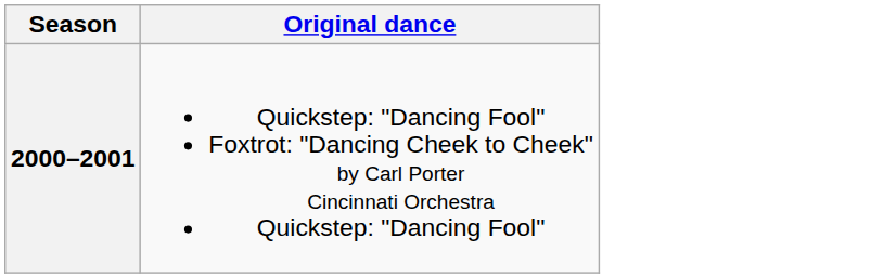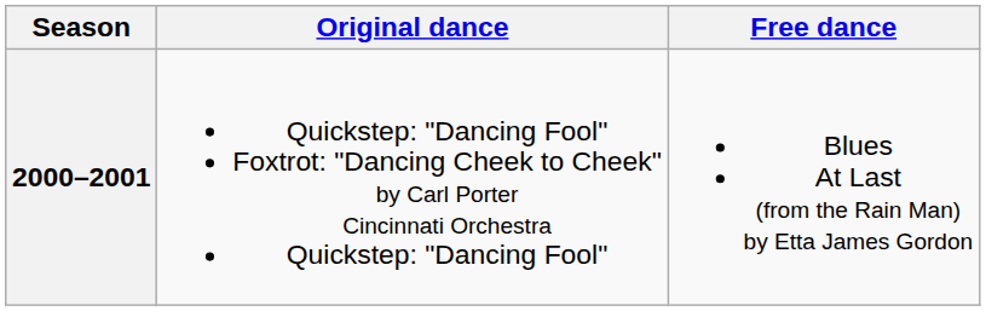+ column: Free dance | Blues At Last (from the Rain Man) by Etta James Gordon
